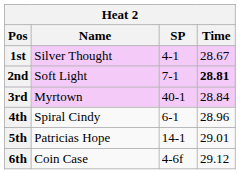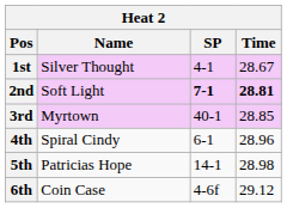2nd | SP: normal -> bold
3rd | Time: 28.84 -> 28.85
5th | Time: 29.01 -> 28.98
